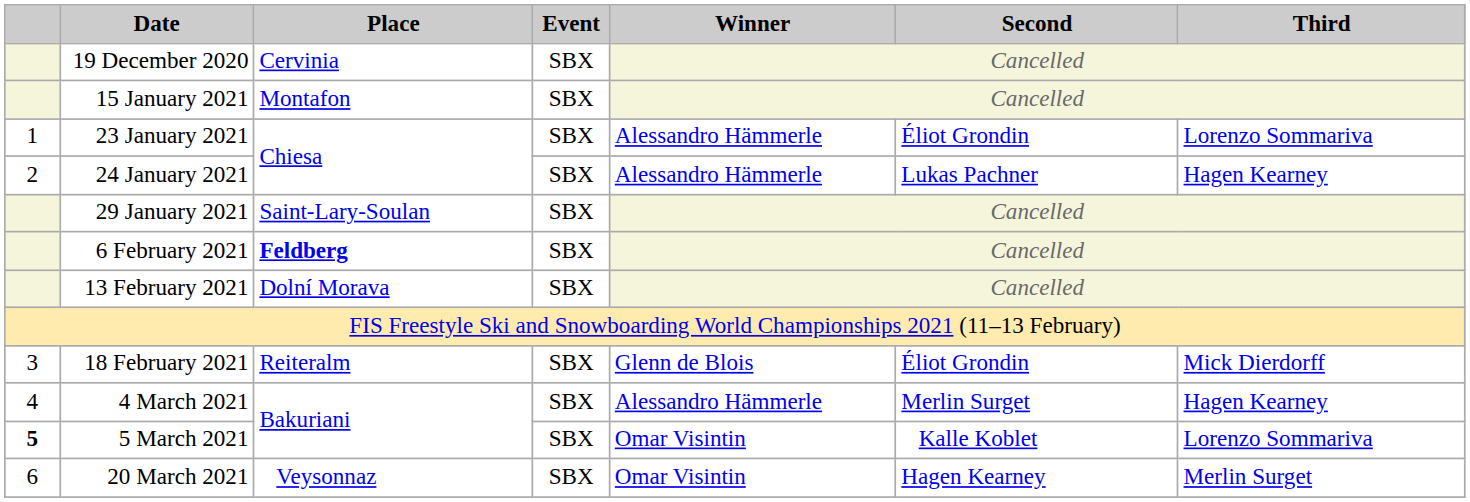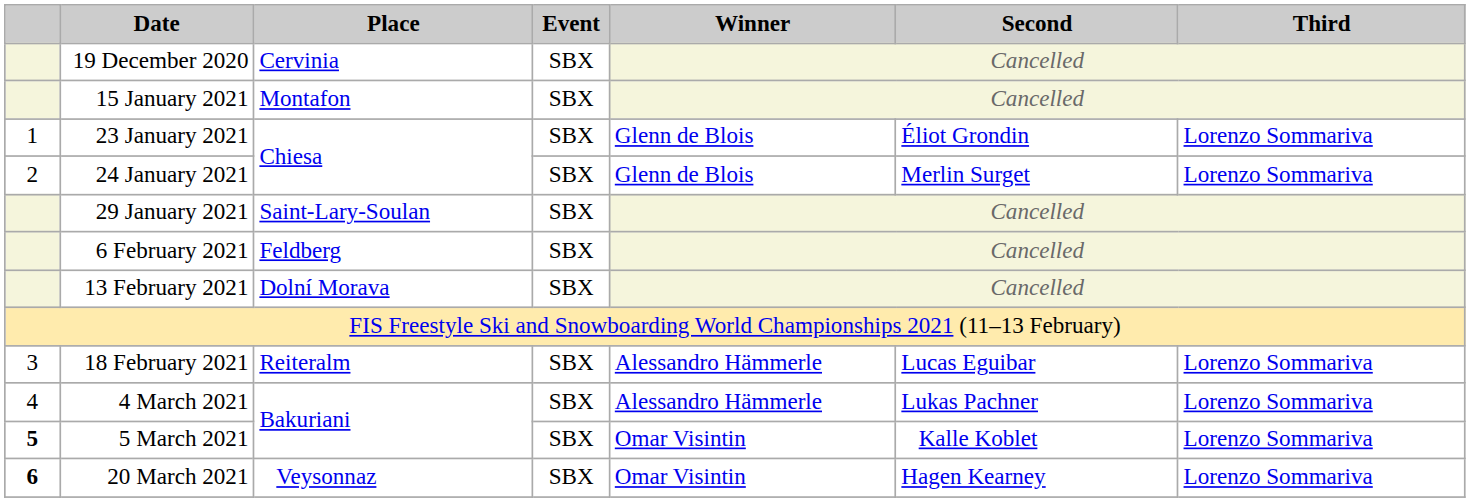23 January 2021 | Winner: Alessandro Hämmerle -> Glenn de Blois
24 January 2021 | Winner: Alessandro Hämmerle -> Glenn de Blois
24 January 2021 | Second: Lukas Pachner -> Merlin Surget
24 January 2021 | Third: Hagen Kearney -> Lorenzo Sommariva
6 February 2021 | Place: bold -> normal
18 February 2021 | Winner: Glenn de Blois -> Alessandro Hämmerle
18 February 2021 | Second: Éliot Grondin -> Lucas Eguibar
18 February 2021 | Third: Mick Dierdorff -> Lorenzo Sommariva
4 March 2021 | Second: Merlin Surget -> Lukas Pachner
4 March 2021 | Third: Hagen Kearney -> Lorenzo Sommariva
20 March 2021 | column 1: normal -> bold
20 March 2021 | Third: Merlin Surget -> Lorenzo Sommariva
